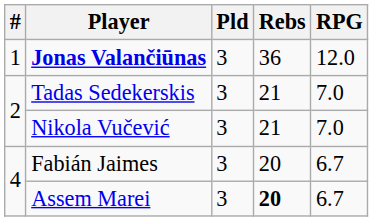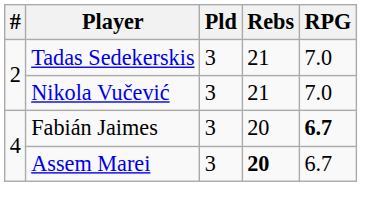- row: 1 | Jonas Valančiūnas | 3 | 36 | 12.0
Fabián Jaimes | RPG: normal -> bold
